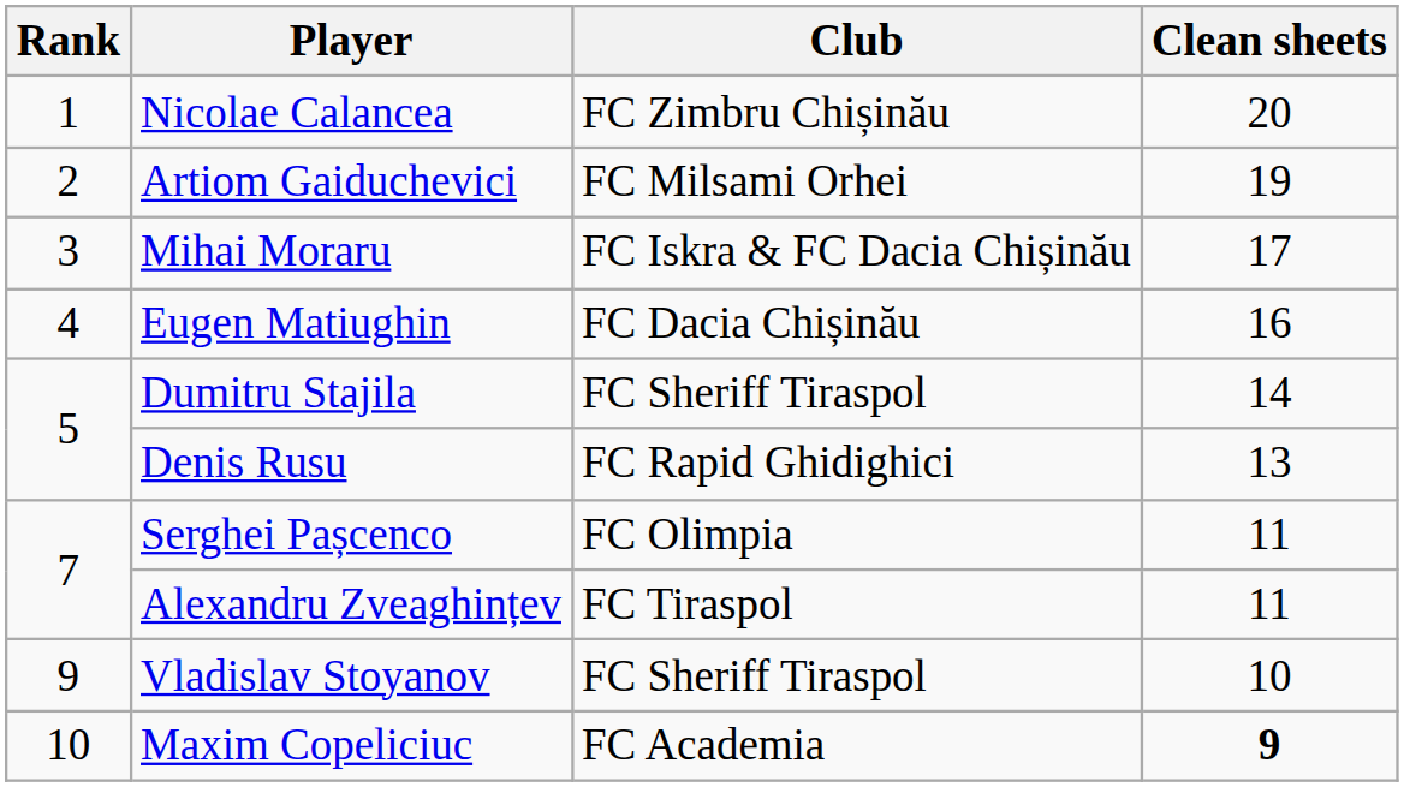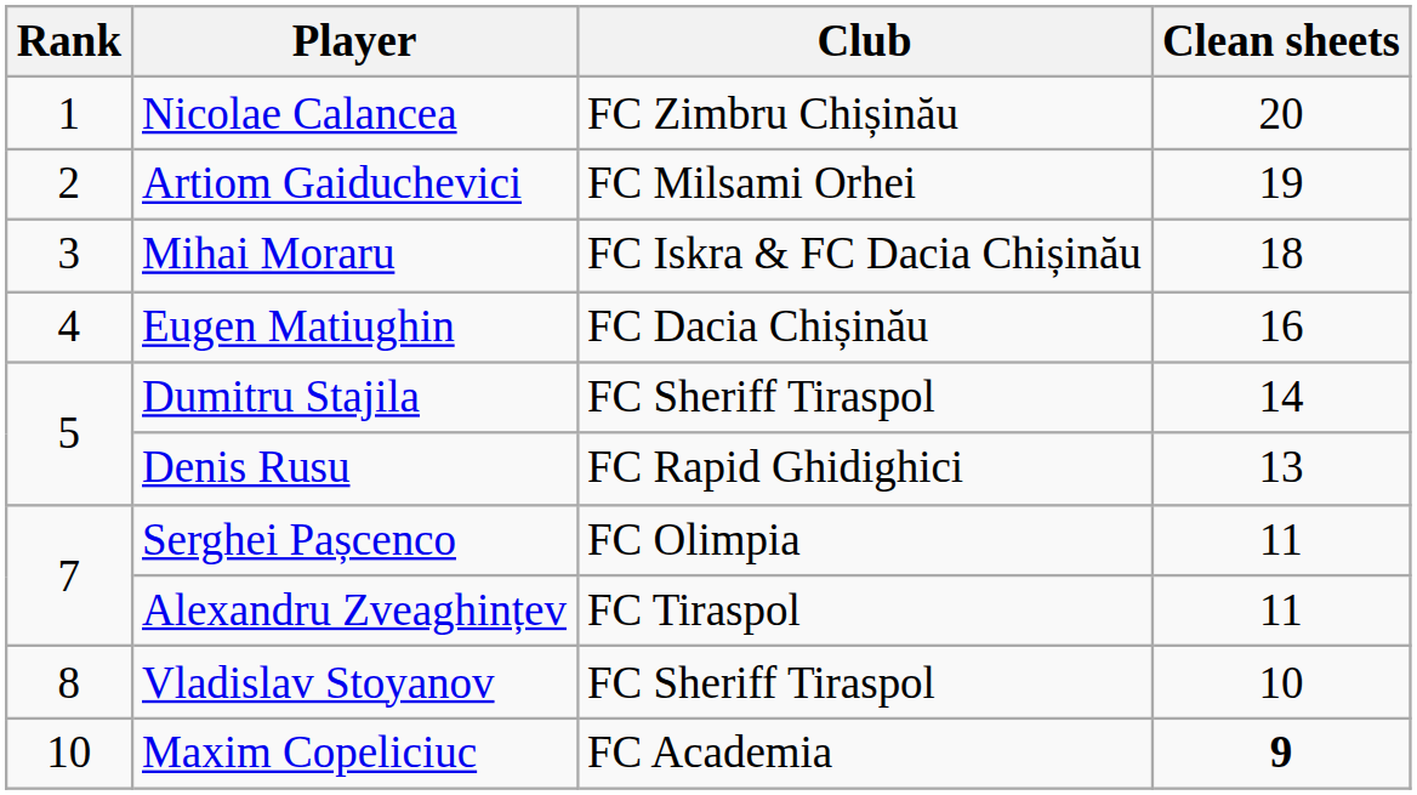Mihai Moraru | Clean sheets: 17 -> 18
Vladislav Stoyanov | Rank: 9 -> 8
